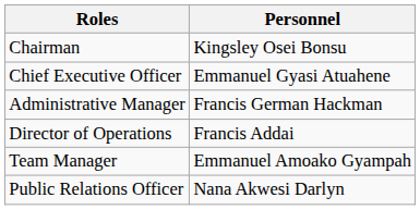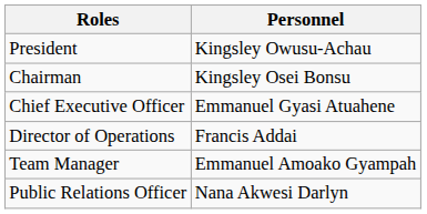+ row: President | Kingsley Owusu-Achau
- row: Administrative Manager | Francis German Hackman
